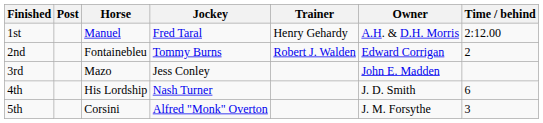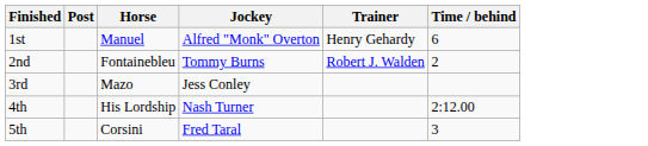- column: Owner | A.H. & D.H. Morris | Edward Corrigan | John E. Madden | J. D. Smith | J. M. Forsythe
1st | Jockey: Fred Taral -> Alfred "Monk" Overton
1st | Time / behind: 2:12.00 -> 6
4th | Time / behind: 6 -> 2:12.00
5th | Jockey: Alfred "Monk" Overton -> Fred Taral
